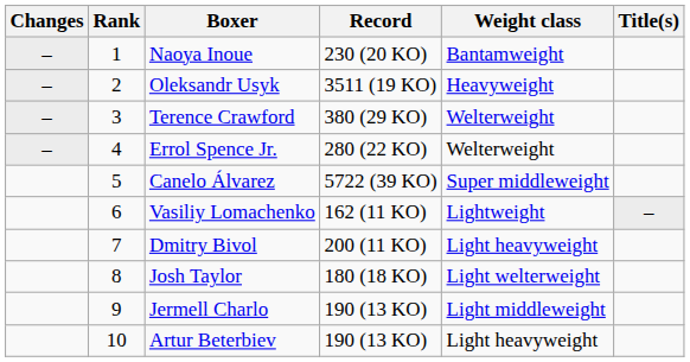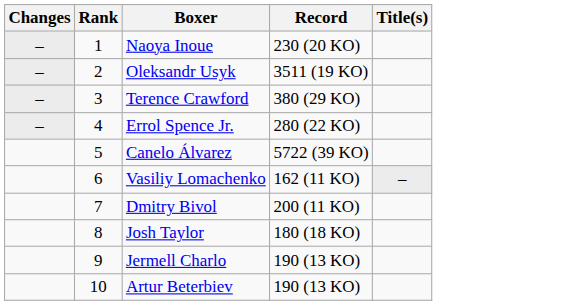- column: Weight class | Bantamweight | Heavyweight | Welterweight | Welterweight | Super middleweight | Lightweight | Light heavyweight | Light welterweight | Light middleweight | Light heavyweight
